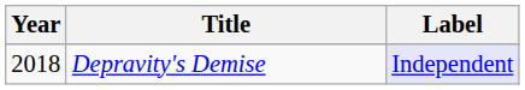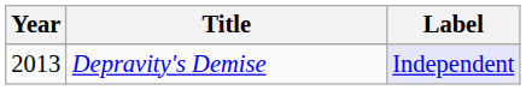Depravity's Demise | Year: 2018 -> 2013
